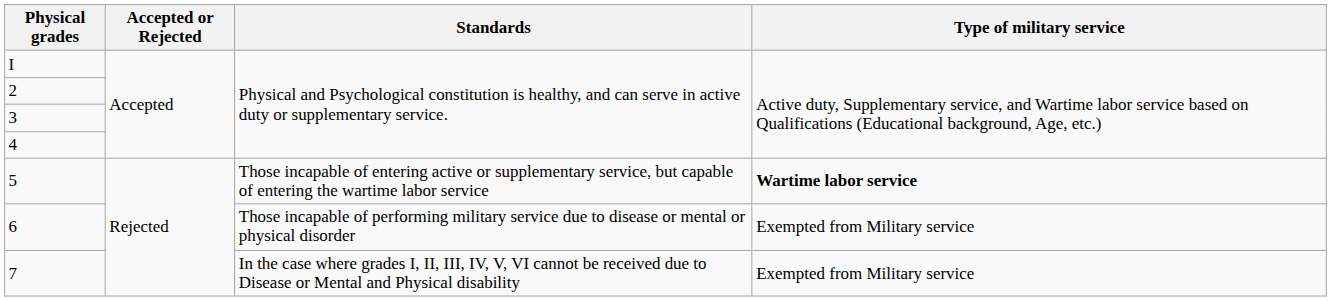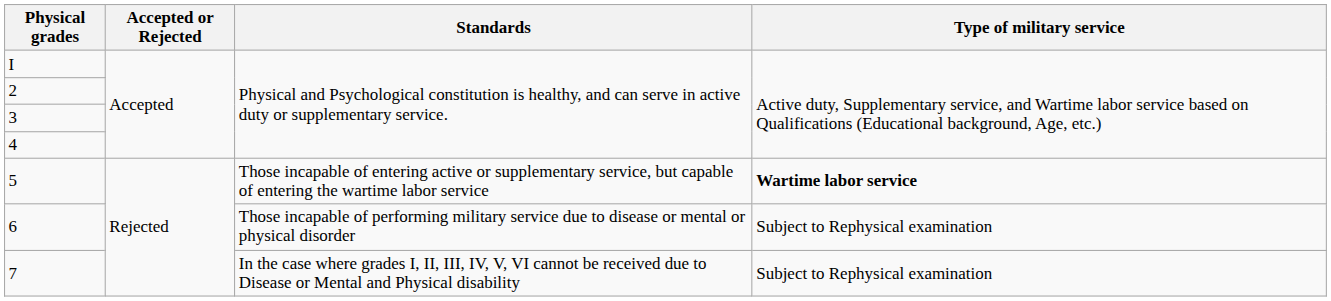6 | Type of military service: Exempted from Military service -> Subject to Rephysical examination
7 | Type of military service: Exempted from Military service -> Subject to Rephysical examination
